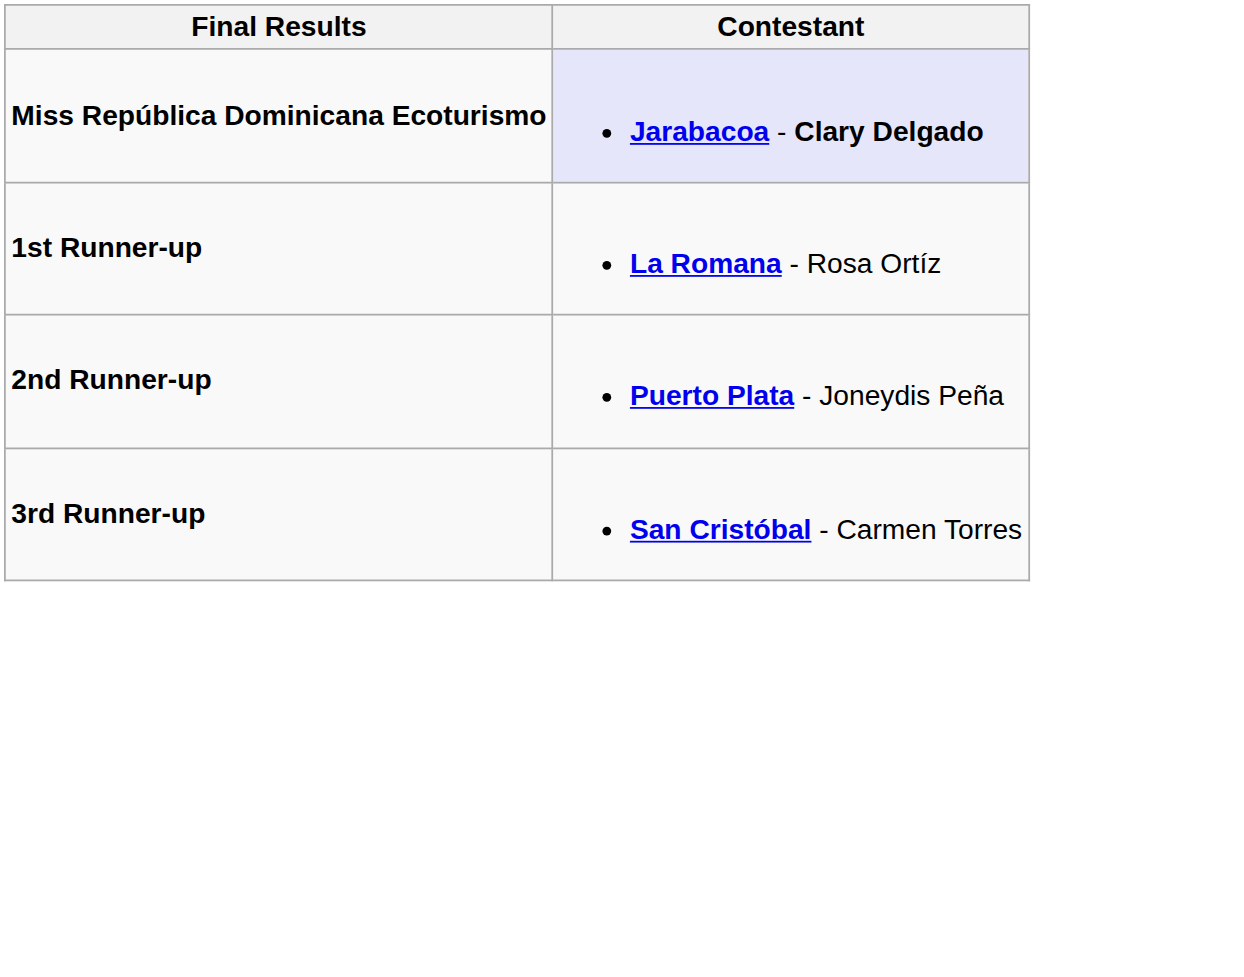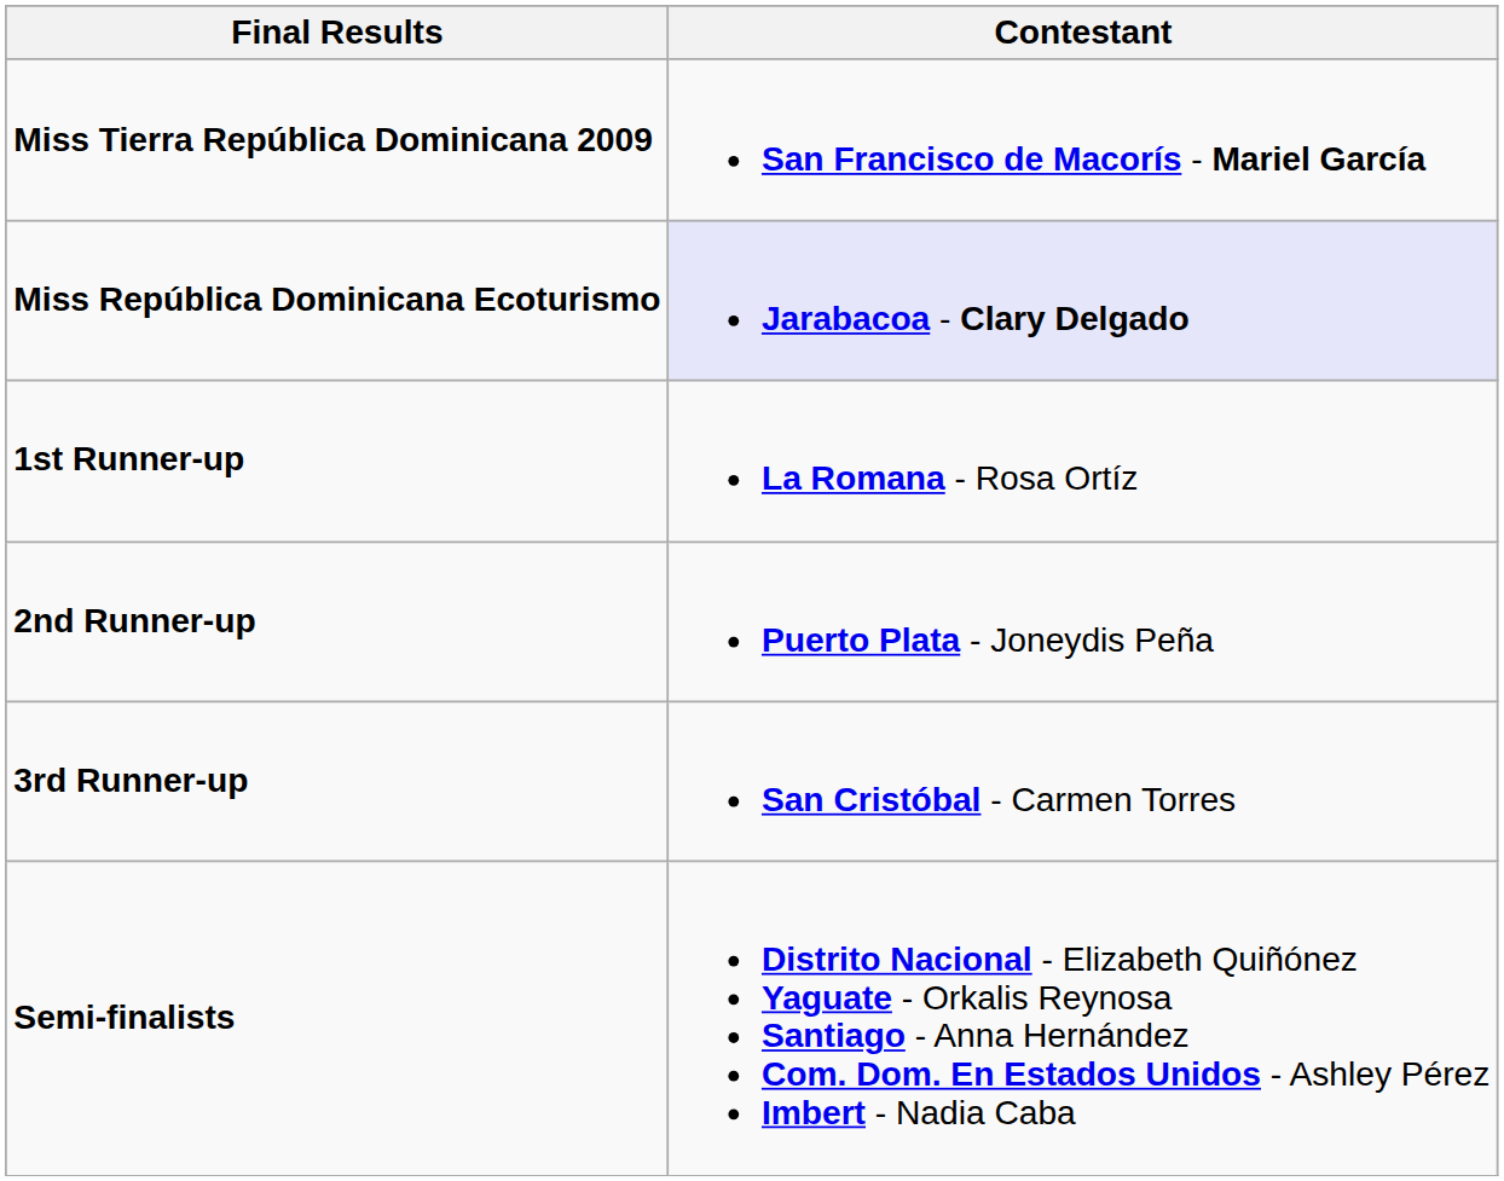+ row: Miss Tierra República Dominicana 2009 | San Francisco de Macorís - Mariel García
+ row: Semi-finalists | Distrito Nacional - Elizabeth Quiñónez Yaguate - Orkalis Reynosa Santiago - Anna Hernández Com. Dom. En Estados Unidos - Ashley Pérez Imbert - Nadia Caba
